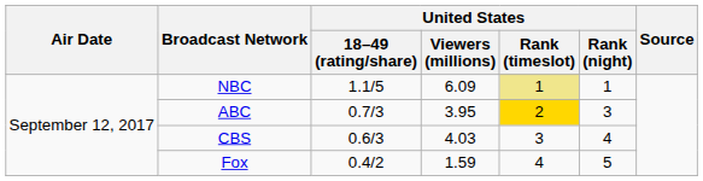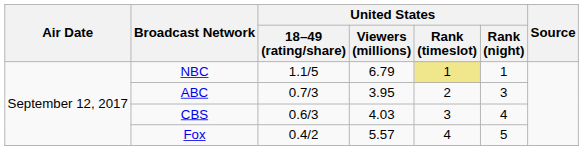NBC | United States / Viewers (millions): 6.09 -> 6.79
ABC | United States / Rank (timeslot): gold background -> no background
Fox | United States / Viewers (millions): 1.59 -> 5.57
